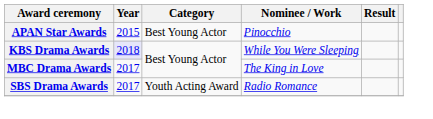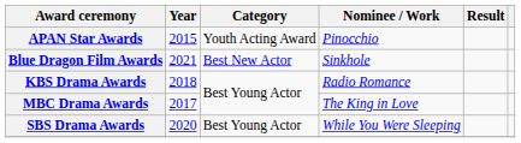APAN Star Awards | Category: Best Young Actor -> Youth Acting Award
+ row: Blue Dragon Film Awards | 2021 | Best New Actor | Sinkhole
KBS Drama Awards | Year: lavender background -> no background
KBS Drama Awards | Nominee / Work: While You Were Sleeping -> Radio Romance
SBS Drama Awards | Year: 2017 -> 2020
SBS Drama Awards | Category: Youth Acting Award -> Best Young Actor
SBS Drama Awards | Nominee / Work: Radio Romance -> While You Were Sleeping
